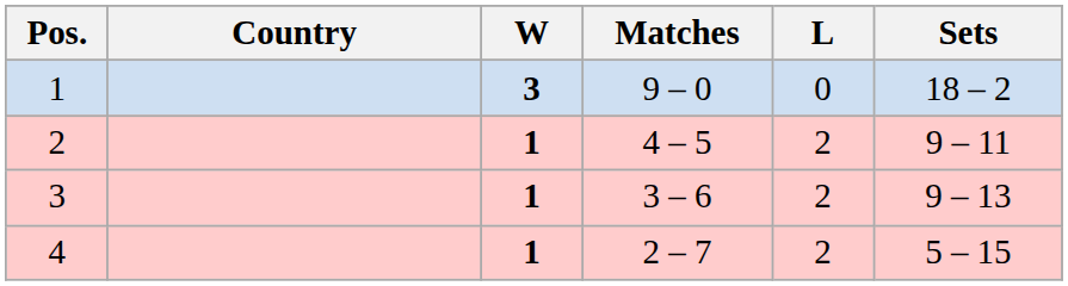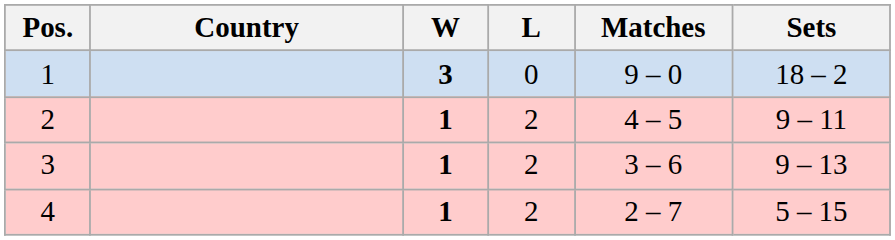columns swapped: L <-> Matches
